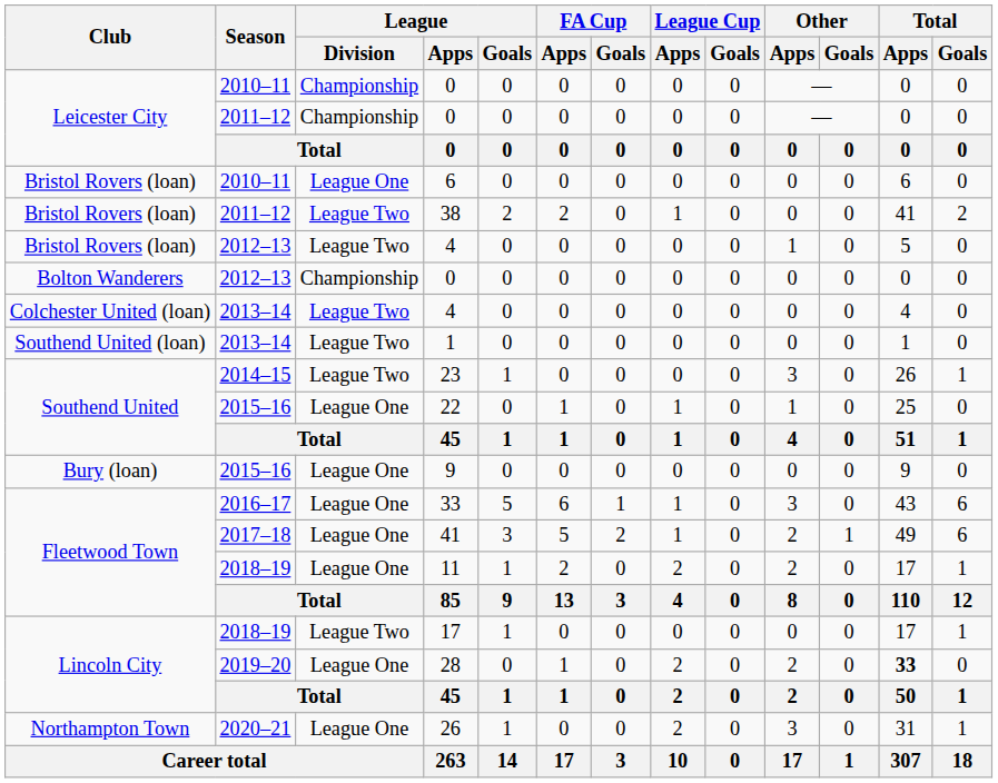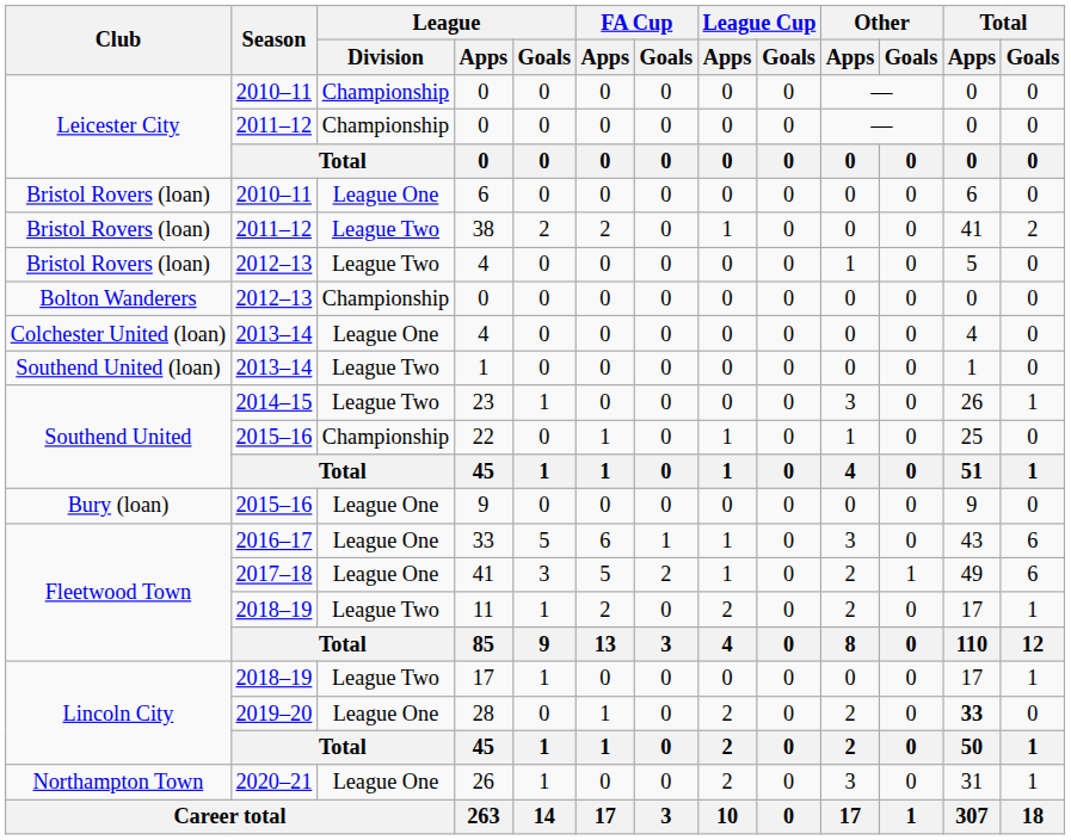2013–14 / 4 | League / Division: League Two -> League One
22 | League / Division: League One -> Championship
11 | League / Division: League One -> League Two
